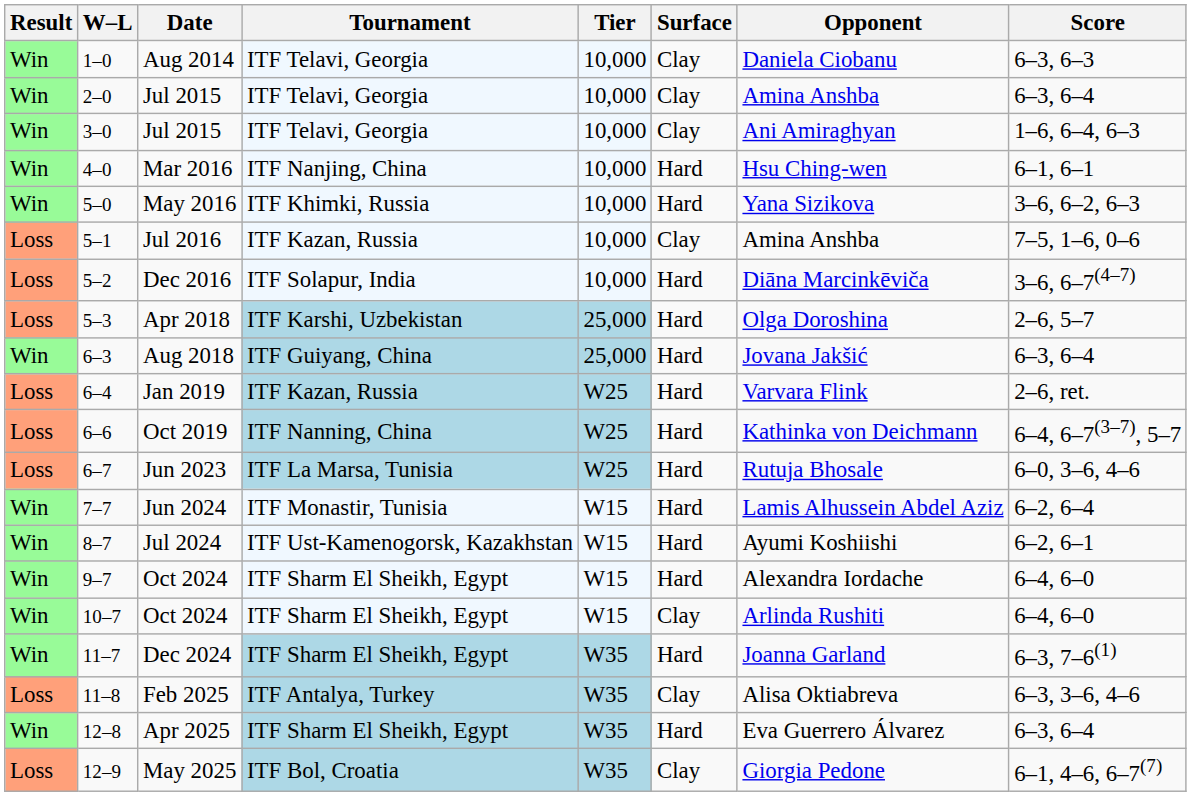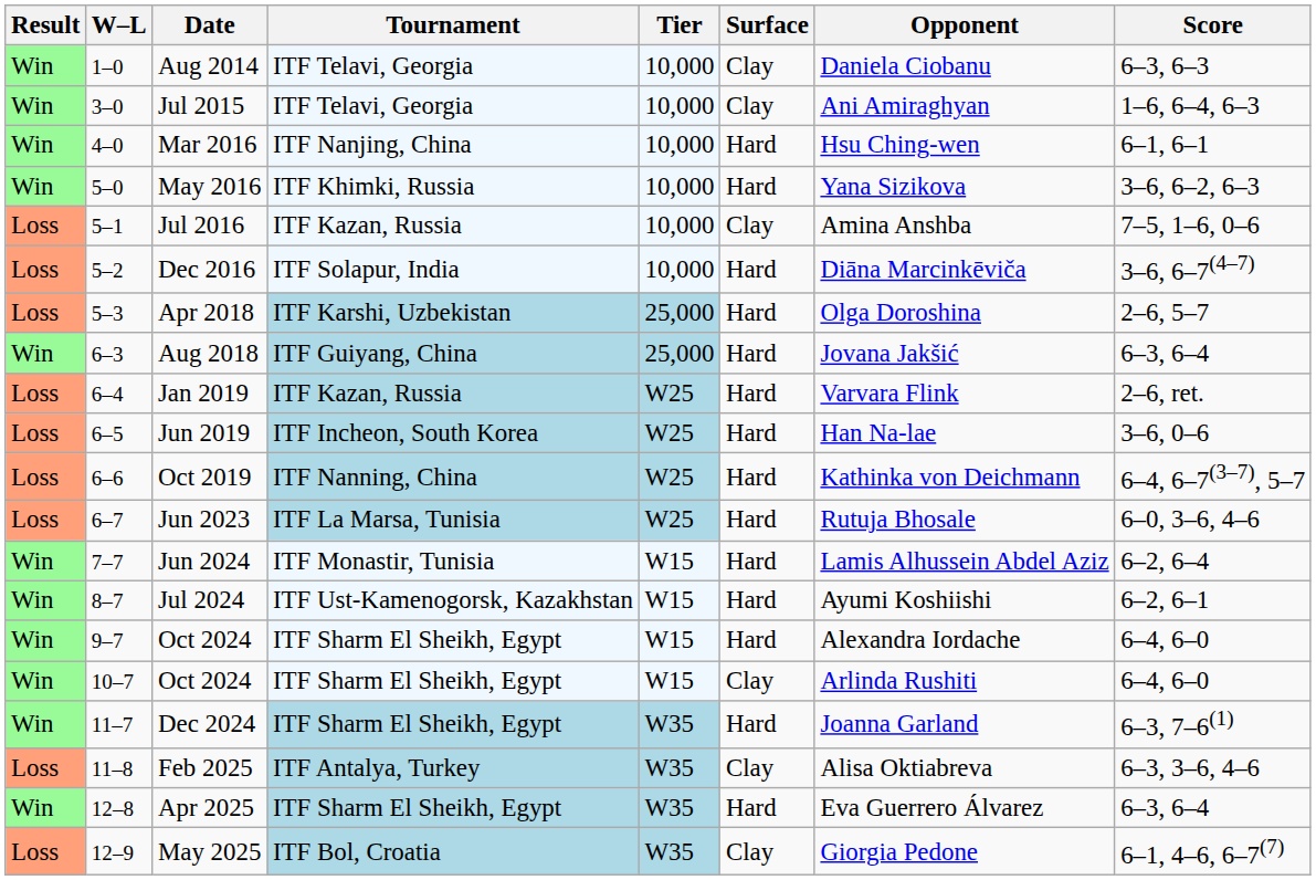- row: Win | 2–0 | Jul 2015 | ITF Telavi, Georgia | 10,000 | Clay | Amina Anshba | 6–3, 6–4
+ row: Loss | 6–5 | Jun 2019 | ITF Incheon, South Korea | W25 | Hard | Han Na-lae | 3–6, 0–6
